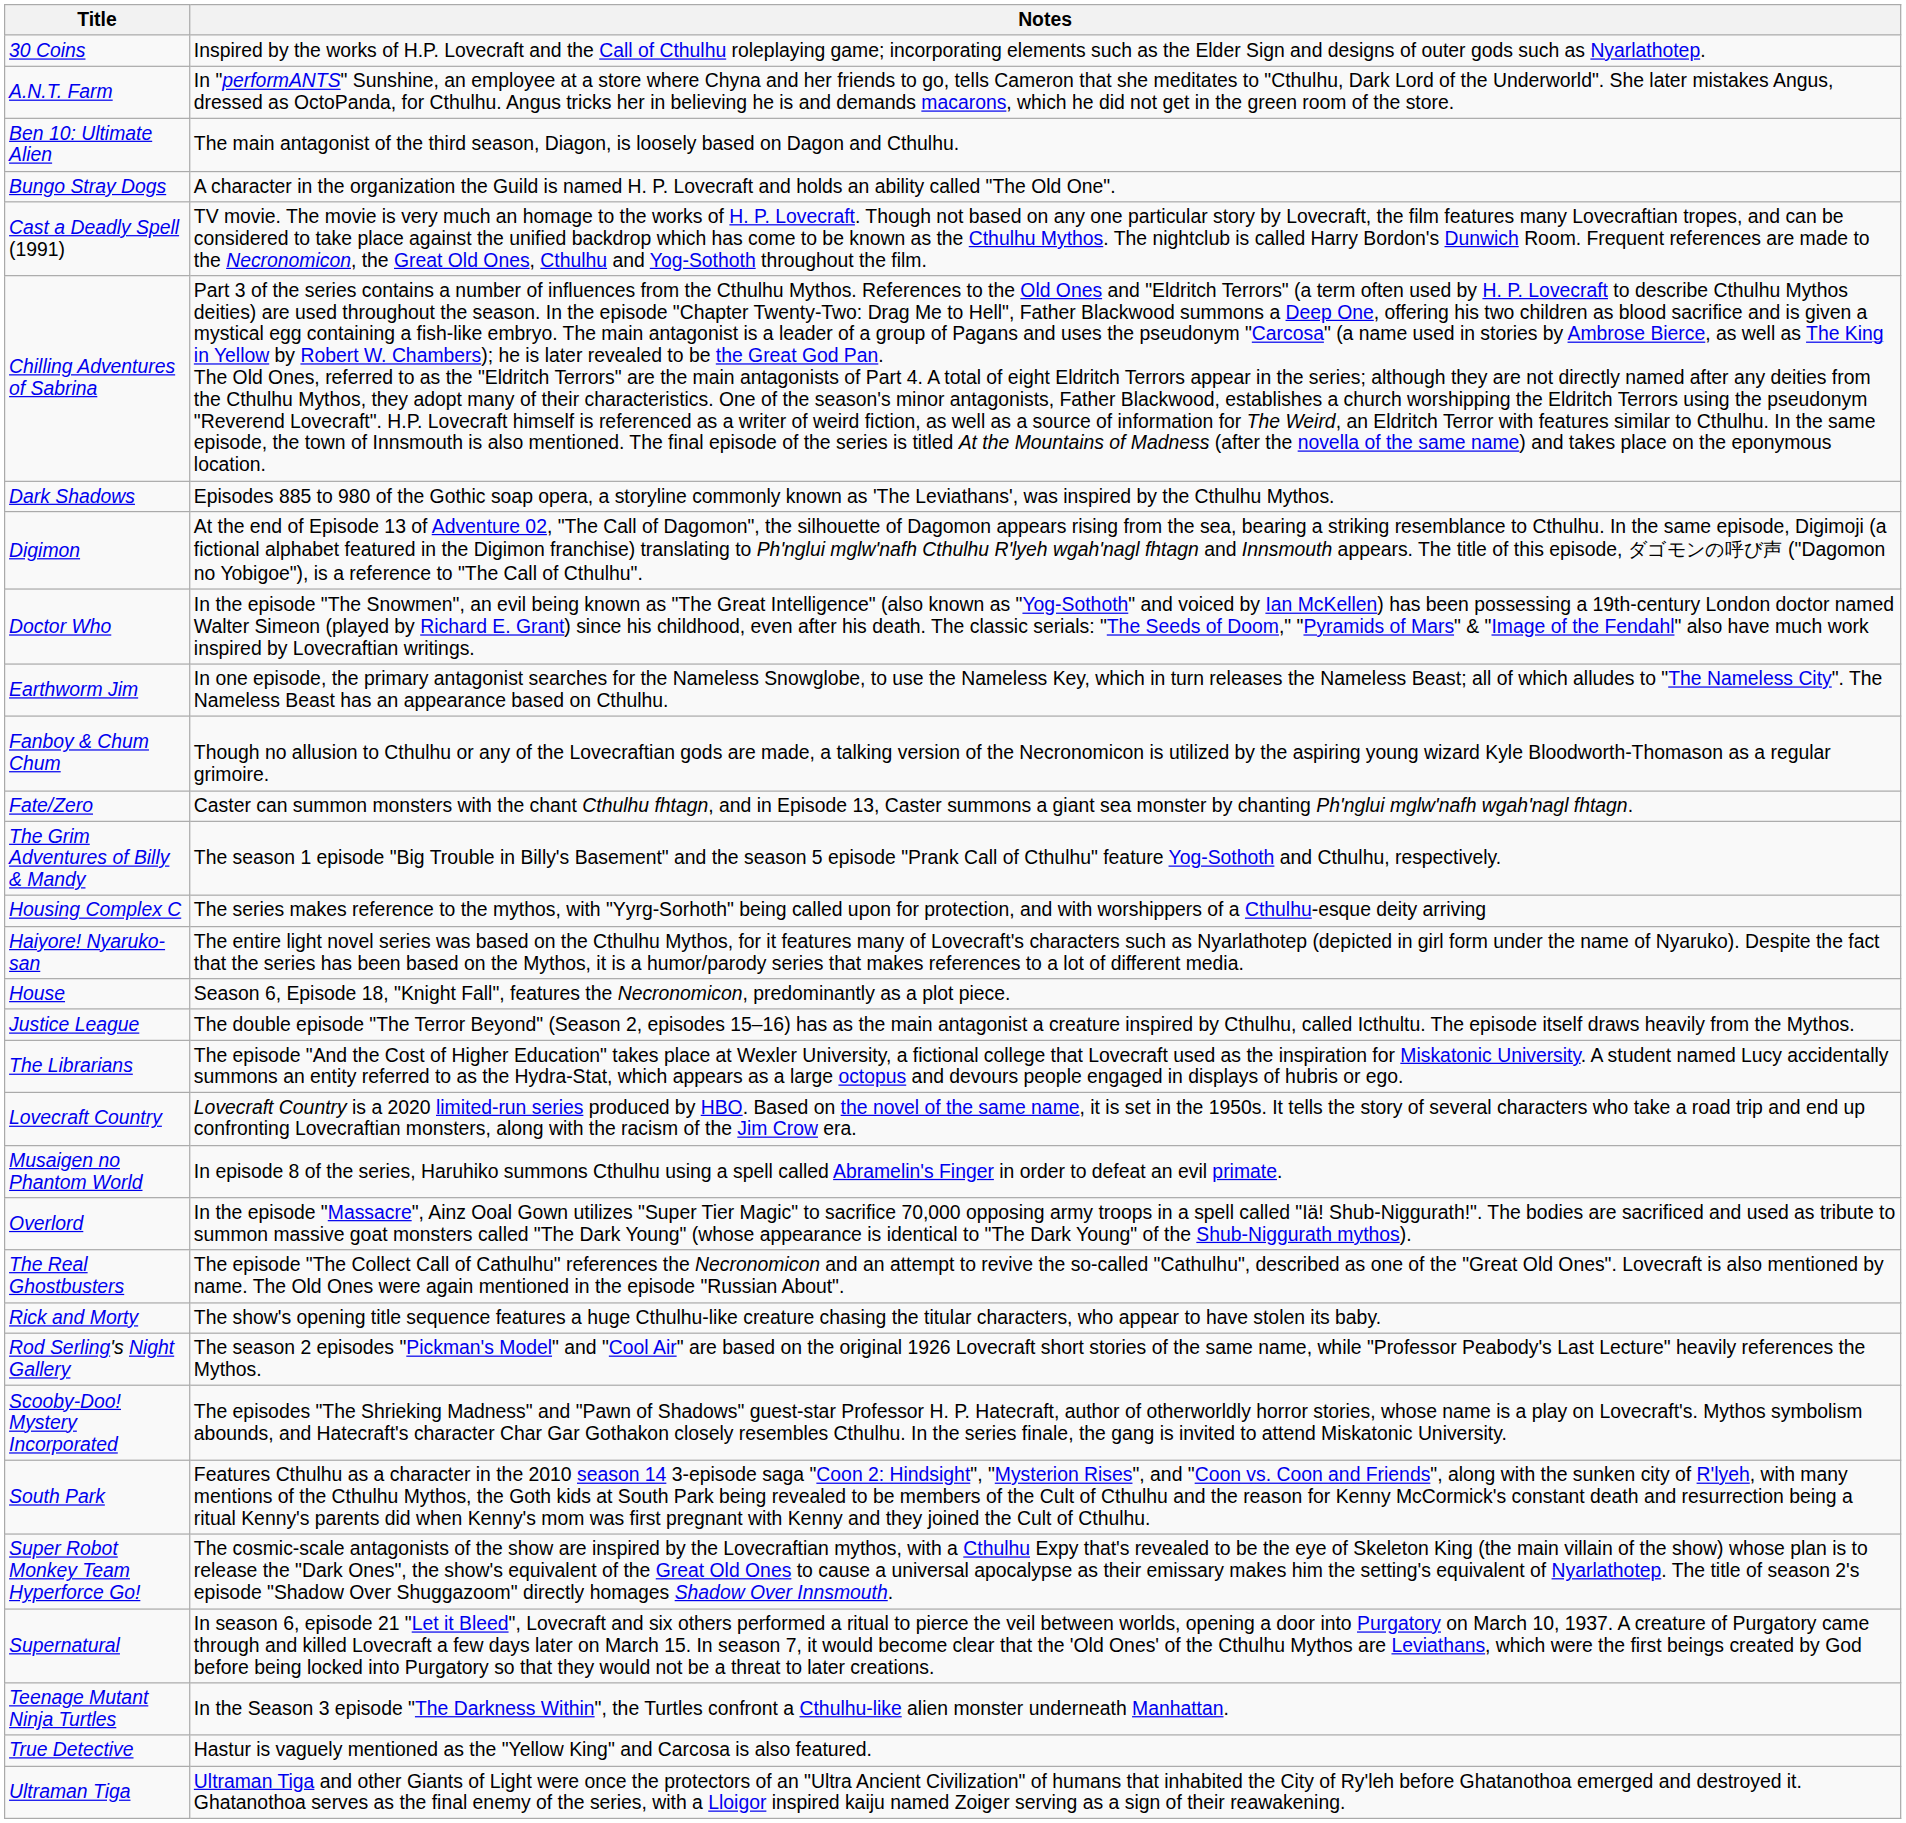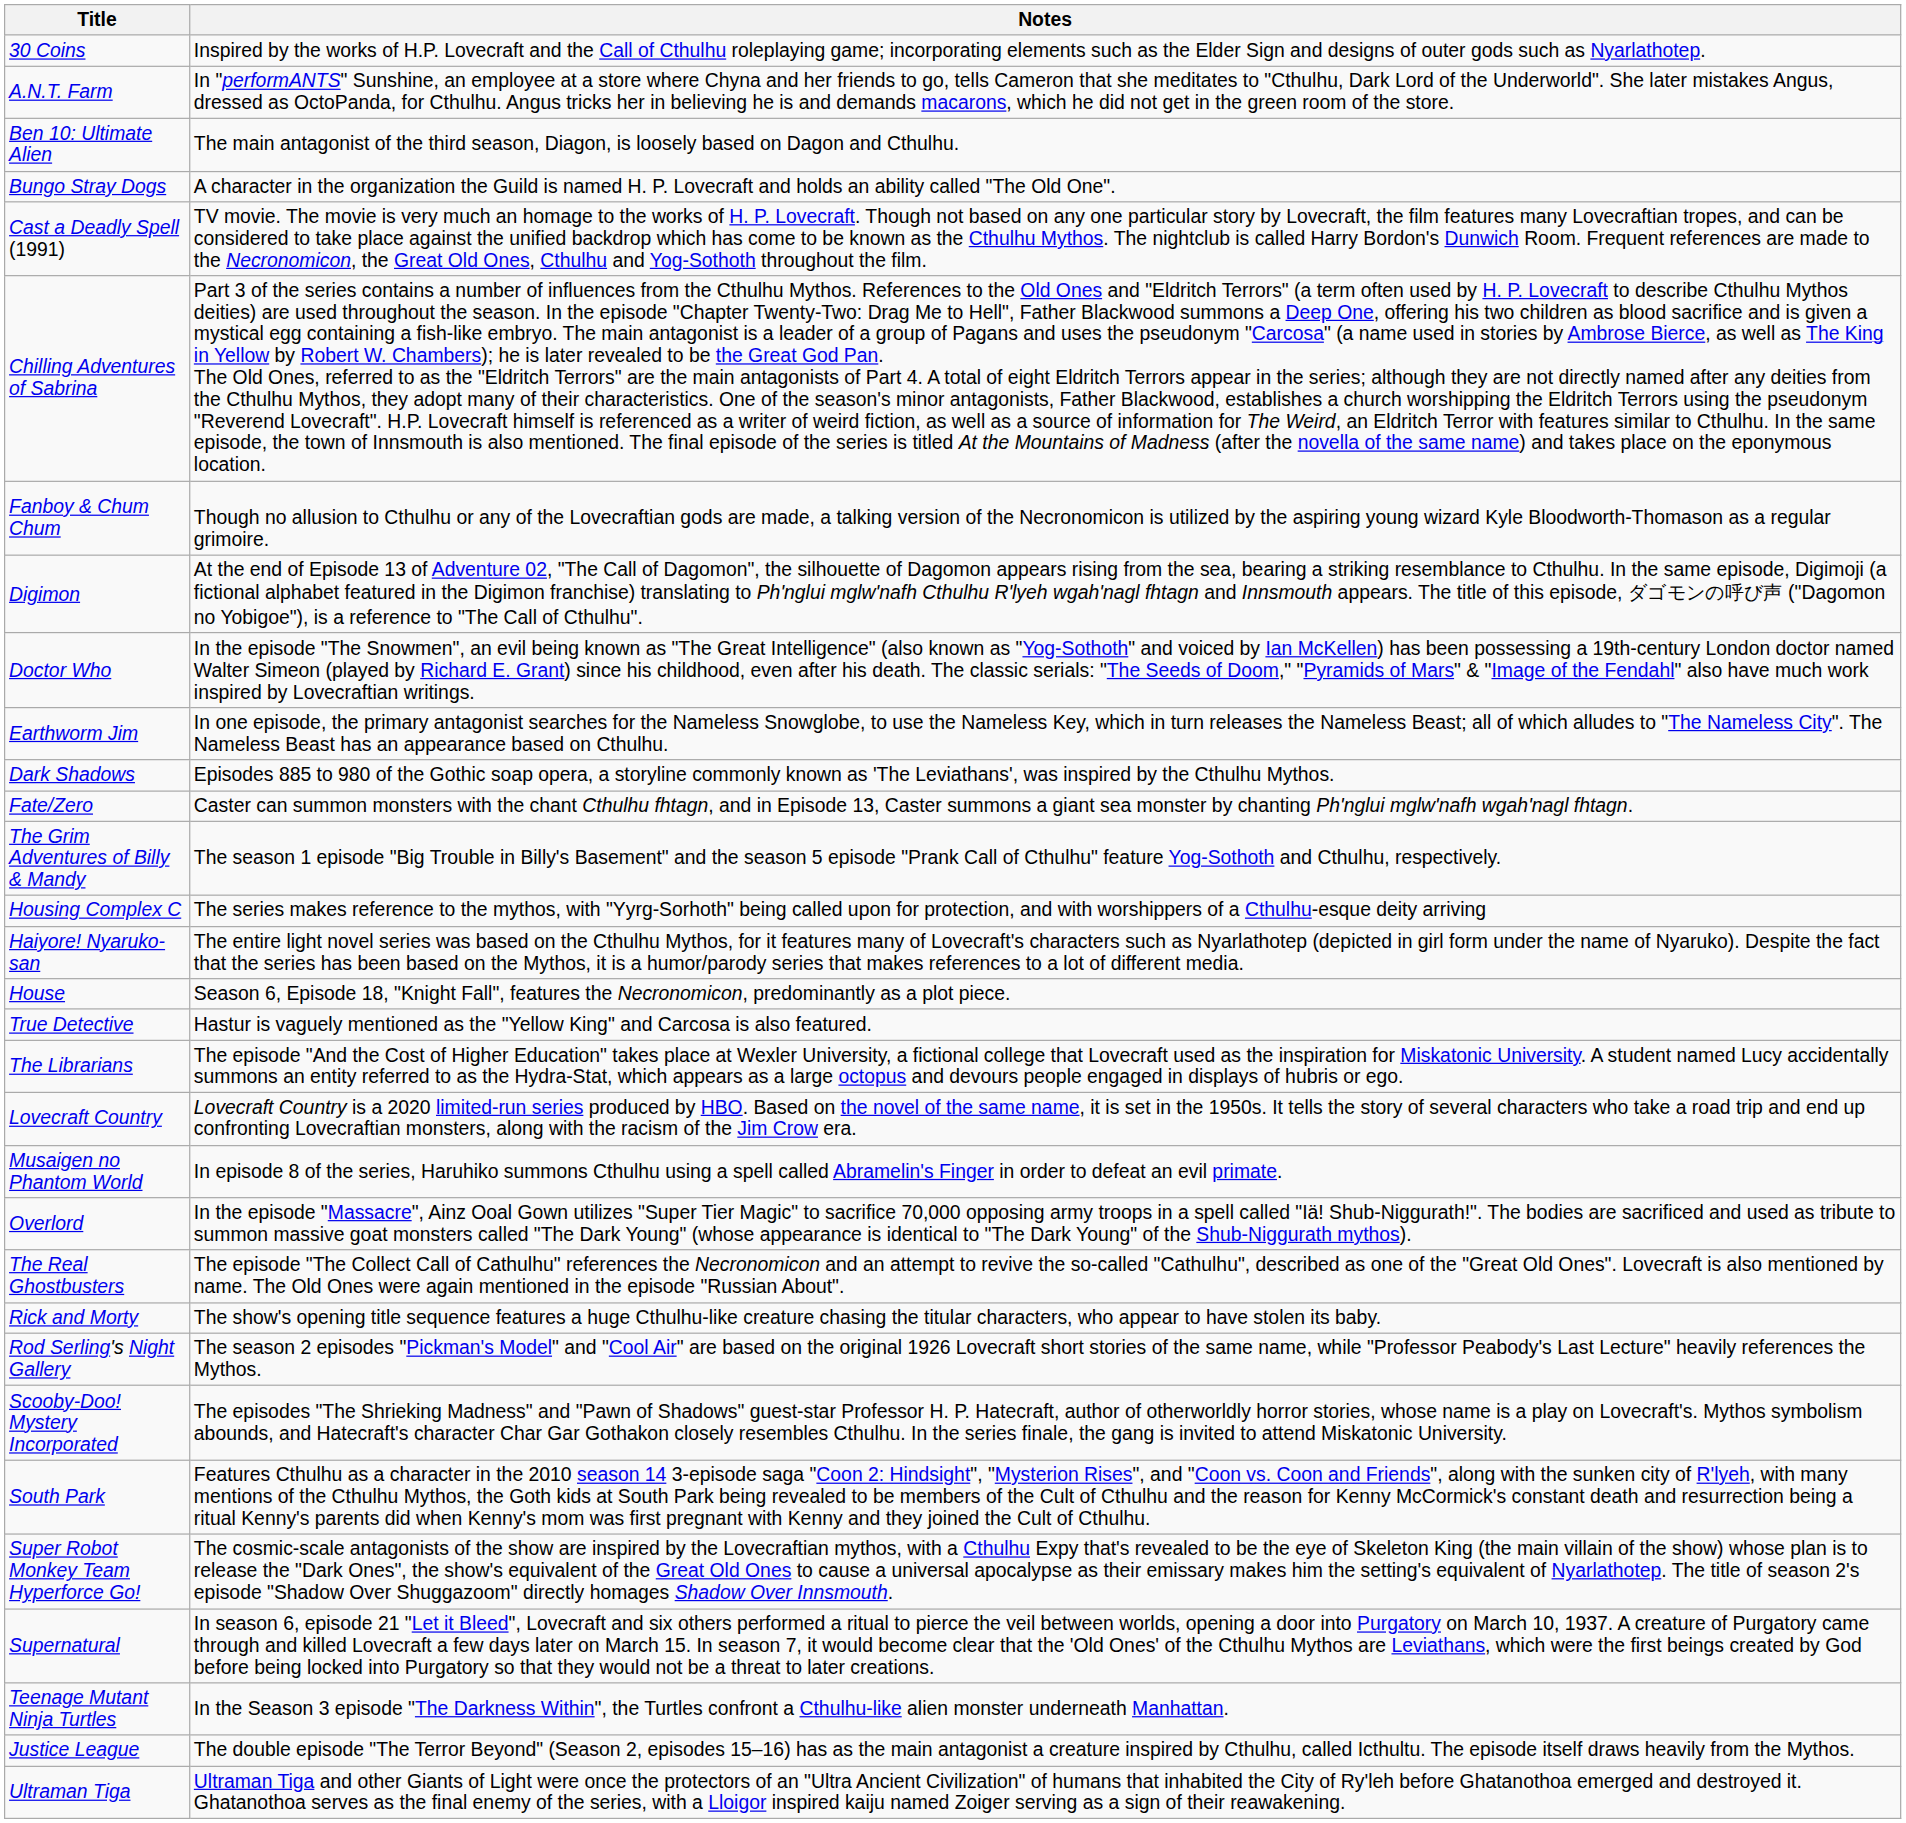rows swapped: Dark Shadows <-> Fanboy & Chum Chum
rows swapped: Justice League <-> True Detective
